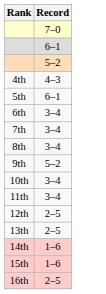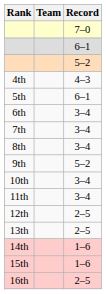+ column: Team
